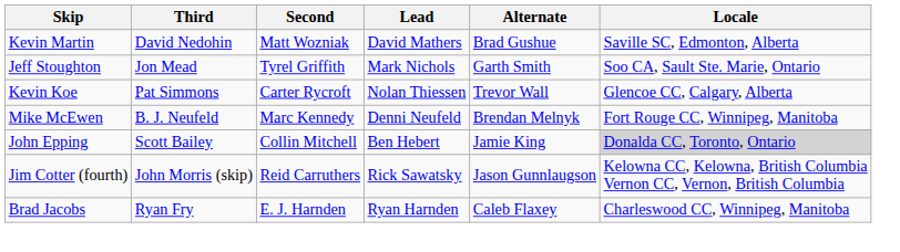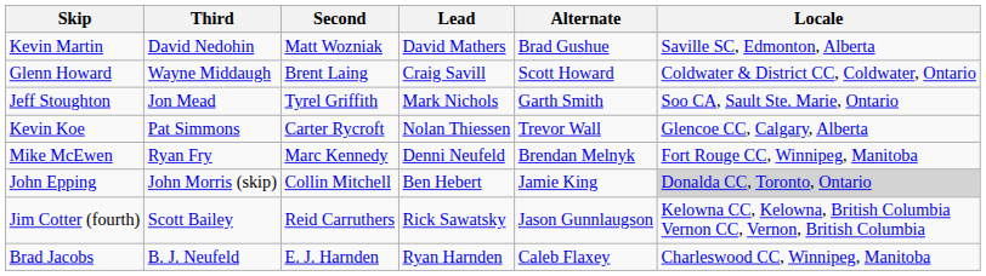+ row: Glenn Howard | Wayne Middaugh | Brent Laing | Craig Savill | Scott Howard | Coldwater & District CC, Coldwater, Ontario
Mike McEwen | Third: B. J. Neufeld -> Ryan Fry
John Epping | Third: Scott Bailey -> John Morris (skip)
Jim Cotter (fourth) | Third: John Morris (skip) -> Scott Bailey
Brad Jacobs | Third: Ryan Fry -> B. J. Neufeld
